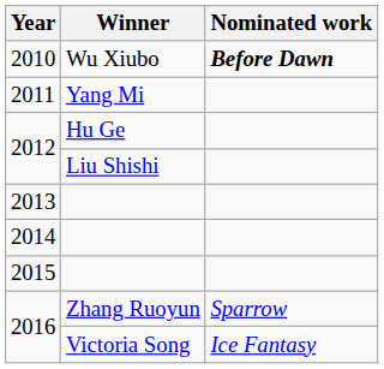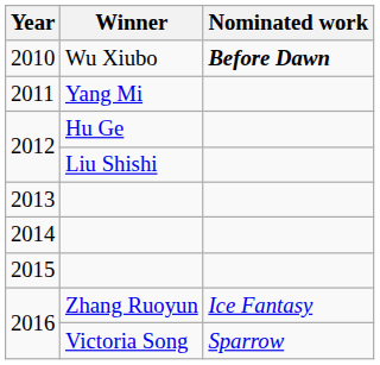2016 / Zhang Ruoyun | Nominated work: Sparrow -> Ice Fantasy
2016 / Victoria Song | Nominated work: Ice Fantasy -> Sparrow
